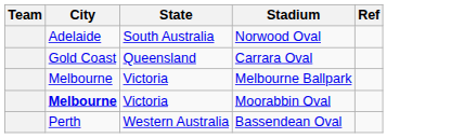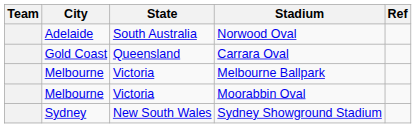Moorabbin Oval | City: bold -> normal
- row: Perth | Western Australia | Bassendean Oval
+ row: Sydney | New South Wales | Sydney Showground Stadium
